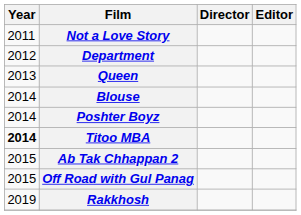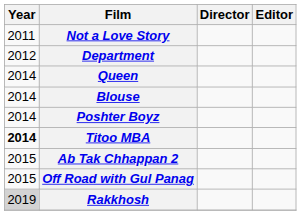Queen | Year: 2013 -> 2014
Rakkhosh | Year: no background -> lightgrey background
